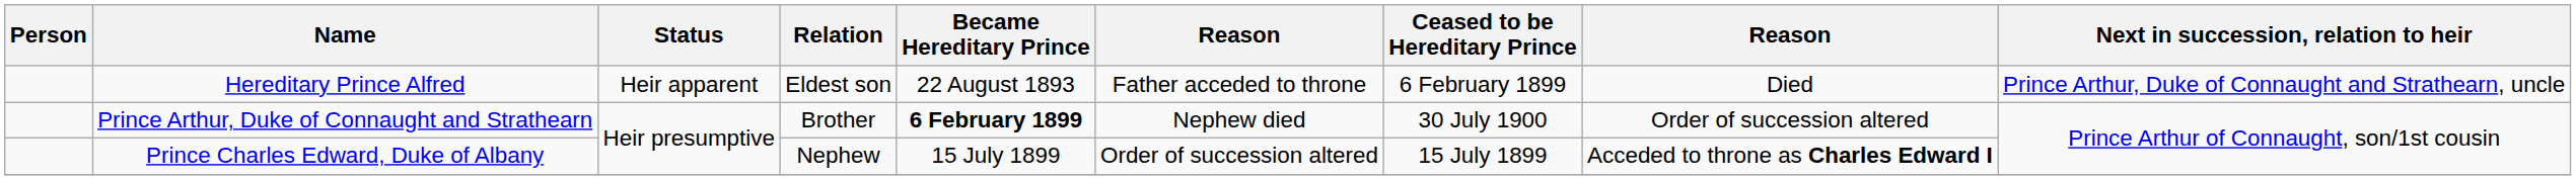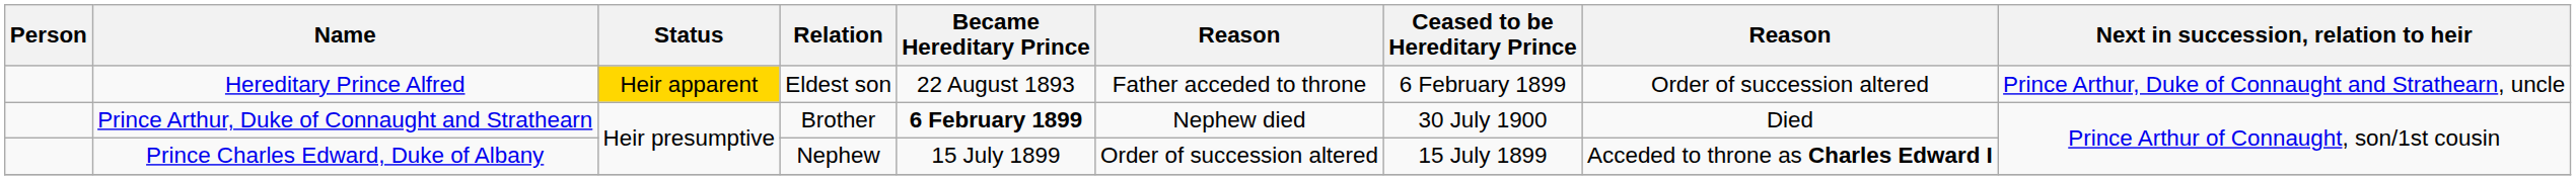Hereditary Prince Alfred | Status: no background -> gold background
Hereditary Prince Alfred | column 8: Died -> Order of succession altered
Prince Arthur, Duke of Connaught and Strathearn | column 8: Order of succession altered -> Died
